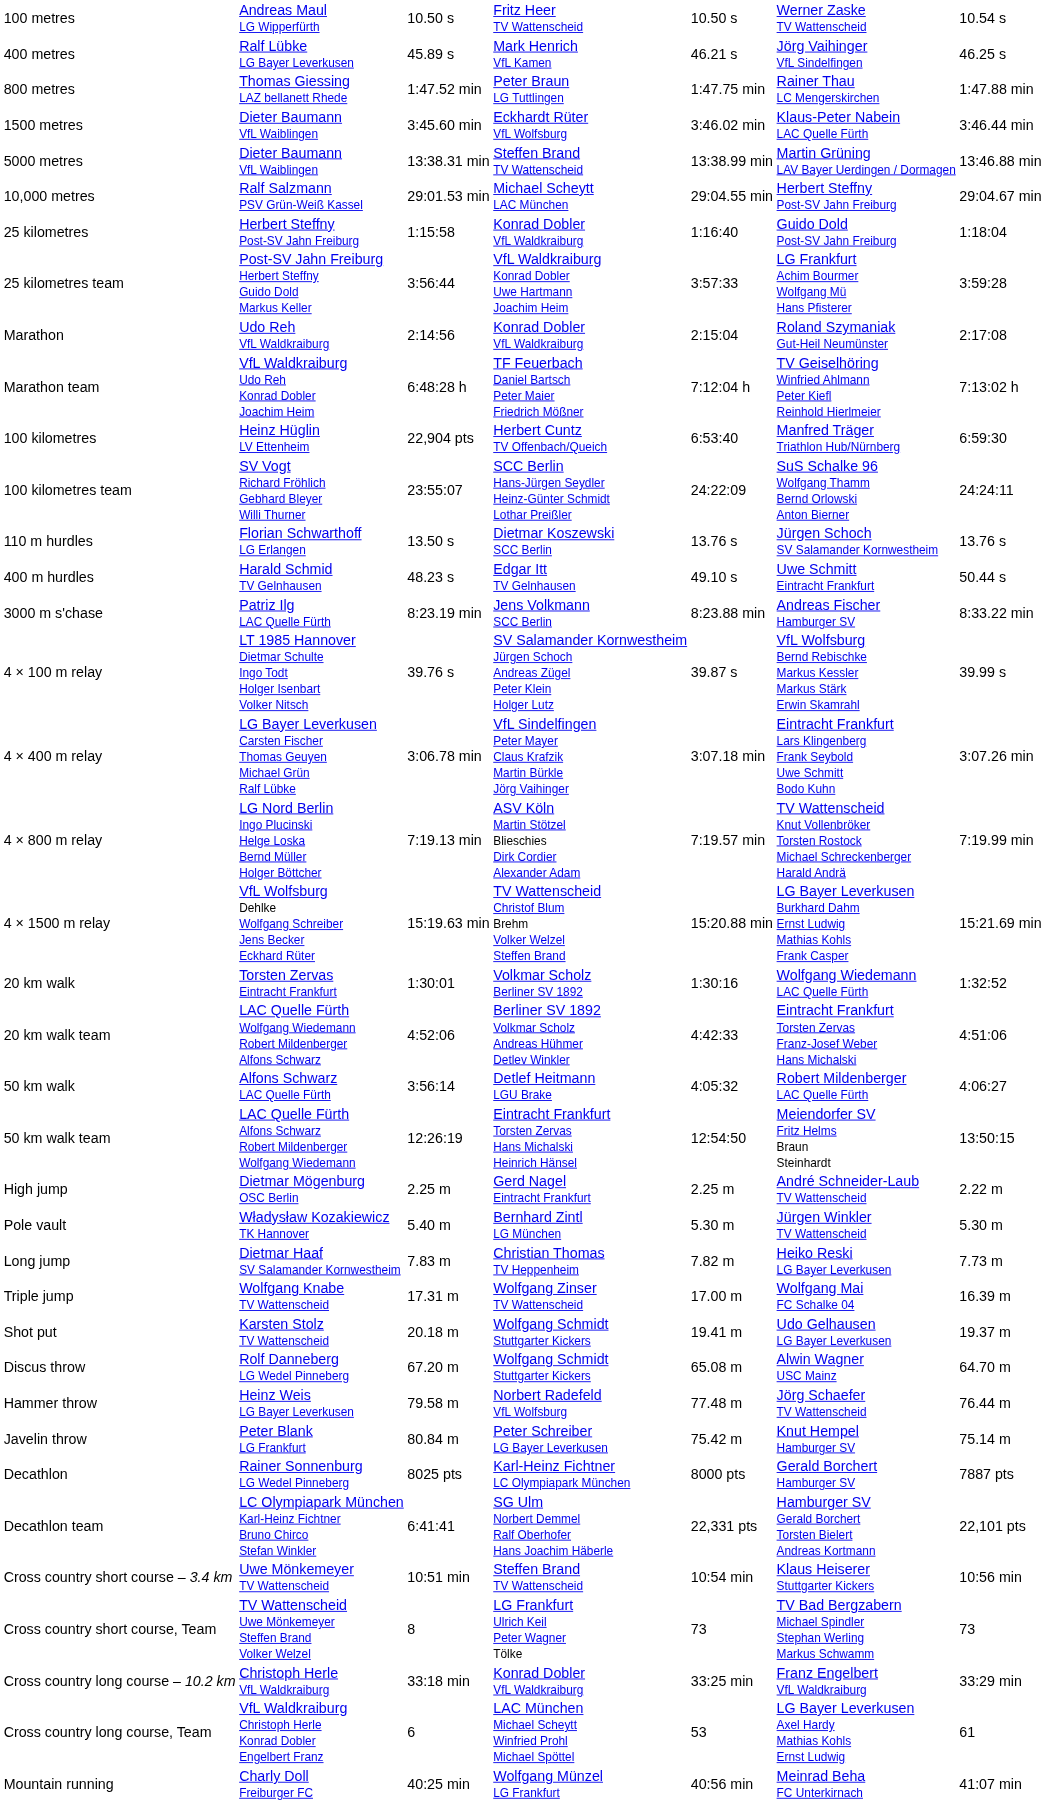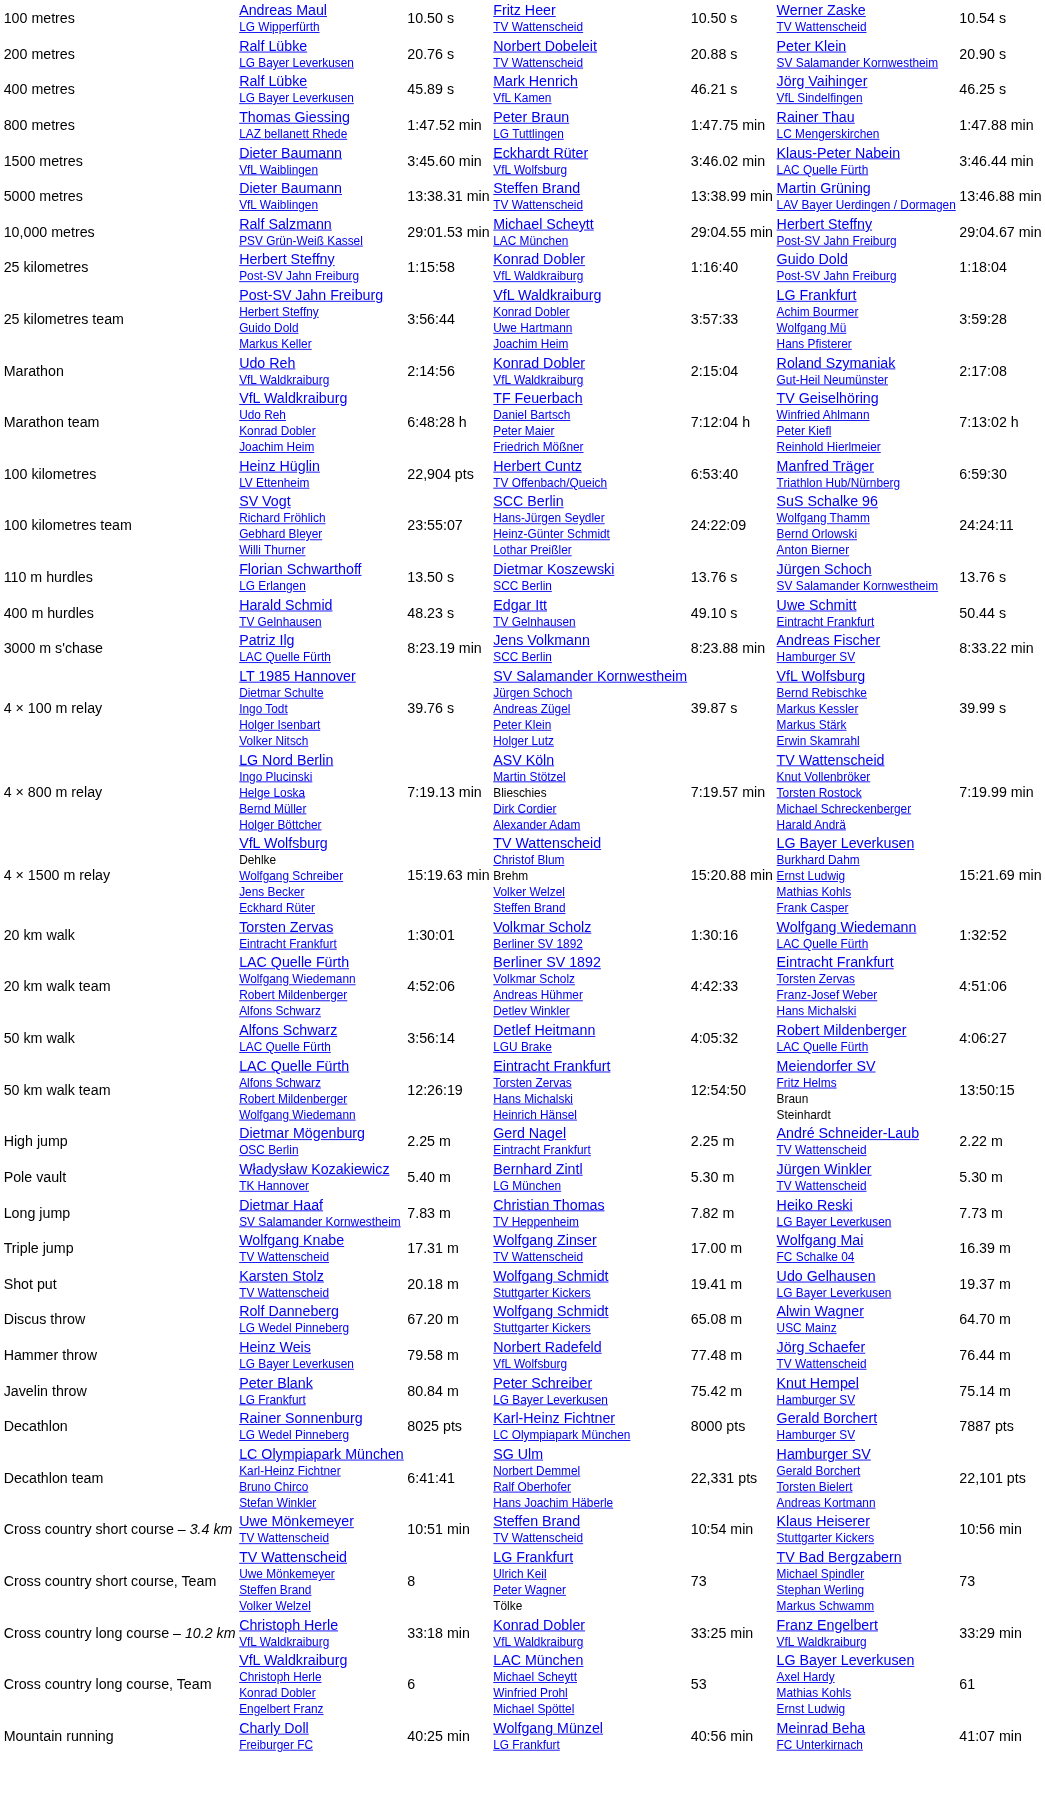+ row: 200 metres | Ralf Lübke LG Bayer Leverkusen | 20.76 s | Norbert Dobeleit TV Wattenscheid | 20.88 s | Peter Klein SV Salamander Kornwestheim | 20.90 s
- row: 4 × 400 m relay | LG Bayer Leverkusen Carsten Fischer Thomas Geuyen Michael Grün Ralf Lübke | 3:06.78 min | VfL Sindelfingen Peter Mayer Claus Krafzik Martin Bürkle Jörg Vaihinger | 3:07.18 min | Eintracht Frankfurt Lars Klingenberg Frank Seybold Uwe Schmitt Bodo Kuhn | 3:07.26 min
